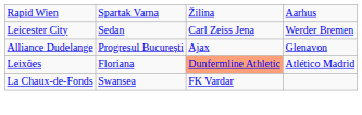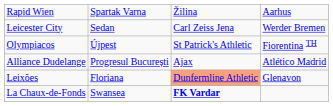+ row: Olympiacos | Újpest | St Patrick's Athletic | Fiorentina TH
Alliance Dudelange | column 4: Glenavon -> Atlético Madrid
Leixões | column 4: Atlético Madrid -> Glenavon
La Chaux-de-Fonds | column 3: normal -> bold
